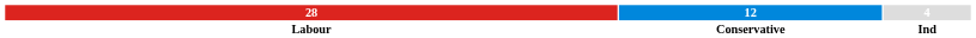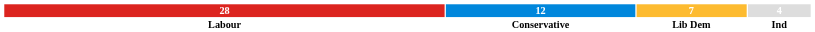+ column: 7 | Lib Dem
